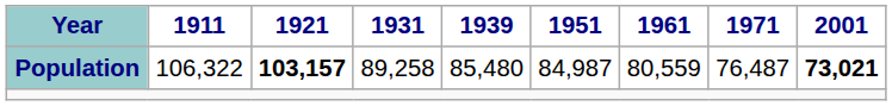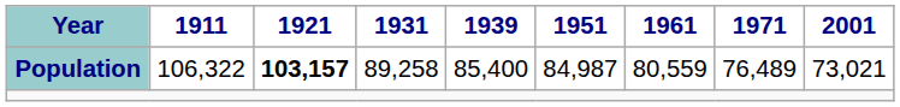Population | 1939: 85,480 -> 85,400
Population | 1971: 76,487 -> 76,489
Population | 2001: bold -> normal
